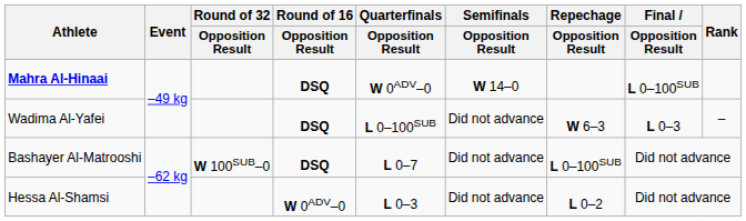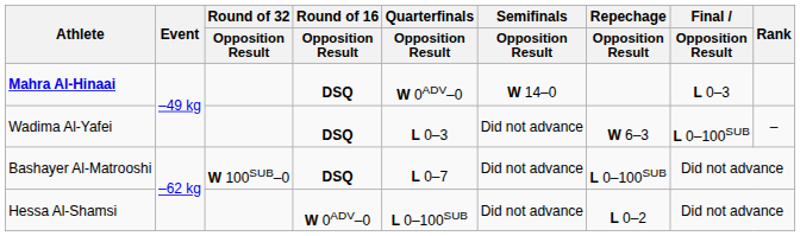Mahra Al-Hinaai | Final / Opposition Result: L 0–100SUB -> L 0–3
Wadima Al-Yafei | Quarterfinals / Opposition Result: L 0–100SUB -> L 0–3
Wadima Al-Yafei | Final / Opposition Result: L 0–3 -> L 0–100SUB
Hessa Al-Shamsi | Quarterfinals / Opposition Result: L 0–3 -> L 0–100SUB
